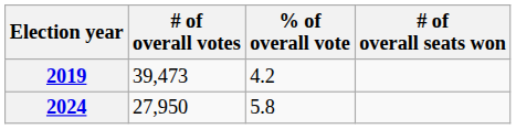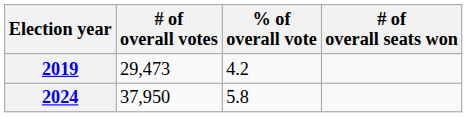2019 | # of overall votes: 39,473 -> 29,473
2024 | # of overall votes: 27,950 -> 37,950
